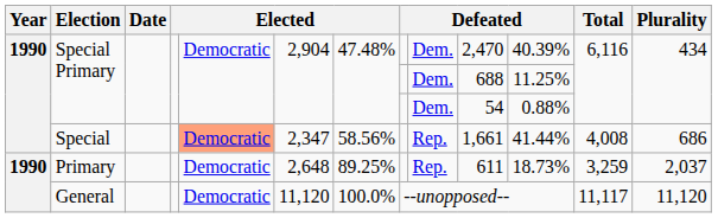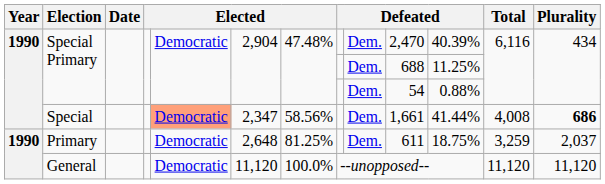Special | column 9: Rep. -> Dem.
Special | Plurality: normal -> bold
Primary | column 7: 89.25% -> 81.25%
Primary | column 9: Rep. -> Dem.
Primary | column 11: 18.73% -> 18.75%
General | Total: 11,117 -> 11,120
